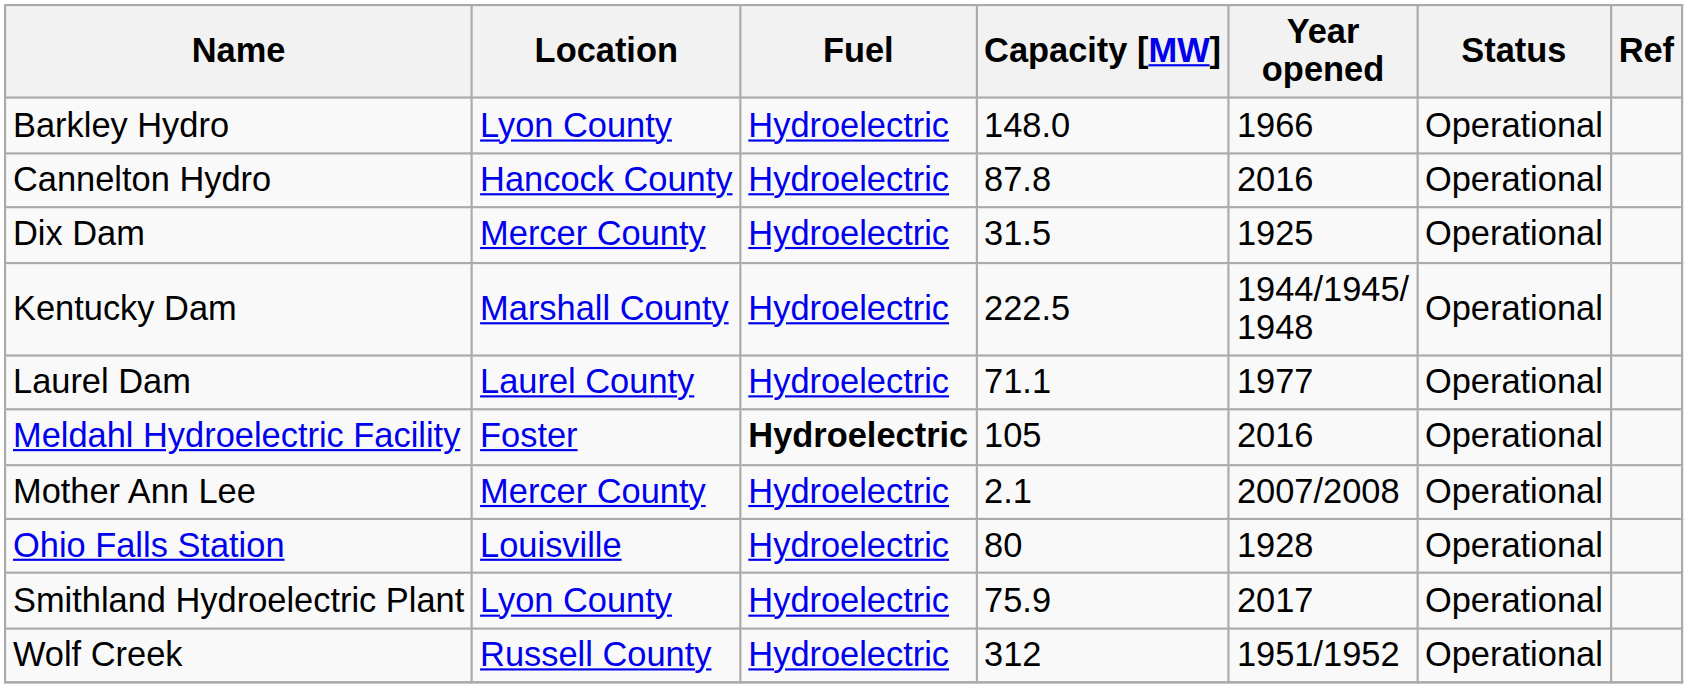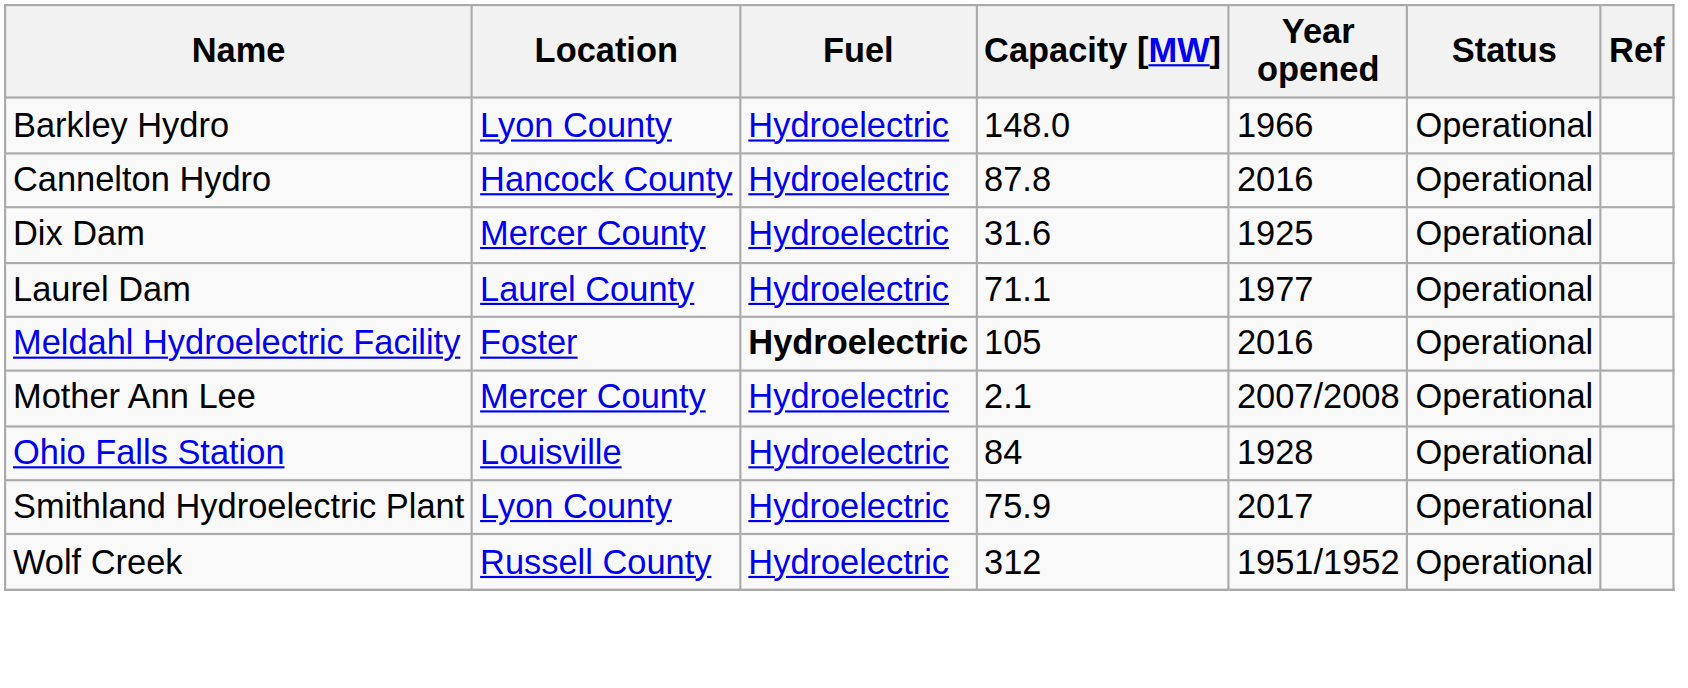Dix Dam | Capacity [MW]: 31.5 -> 31.6
- row: Kentucky Dam | Marshall County | Hydroelectric | 222.5 | 1944/1945/ 1948 | Operational
Ohio Falls Station | Capacity [MW]: 80 -> 84
